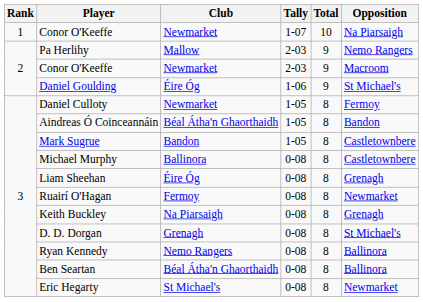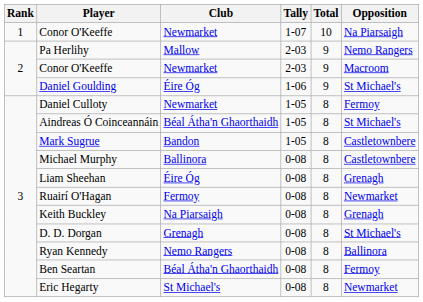Aindreas Ó Coinceannáin | Opposition: Bandon -> St Michael's
Ben Seartan | Opposition: Ballinora -> Fermoy
